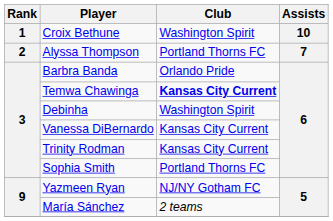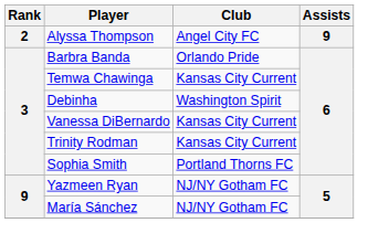- row: 1 | Croix Bethune | Washington Spirit | 10
Alyssa Thompson | Club: Portland Thorns FC -> Angel City FC
Alyssa Thompson | Assists: 7 -> 9
Temwa Chawinga | Club: bold -> normal
María Sánchez | Club: 2 teams -> NJ/NY Gotham FC
